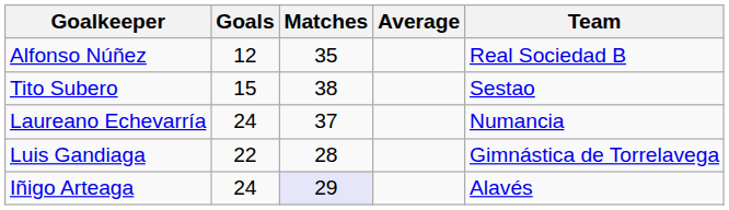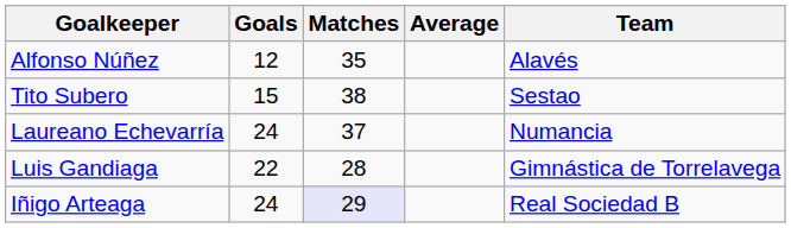Alfonso Núñez | Team: Real Sociedad B -> Alavés
Iñigo Arteaga | Team: Alavés -> Real Sociedad B
